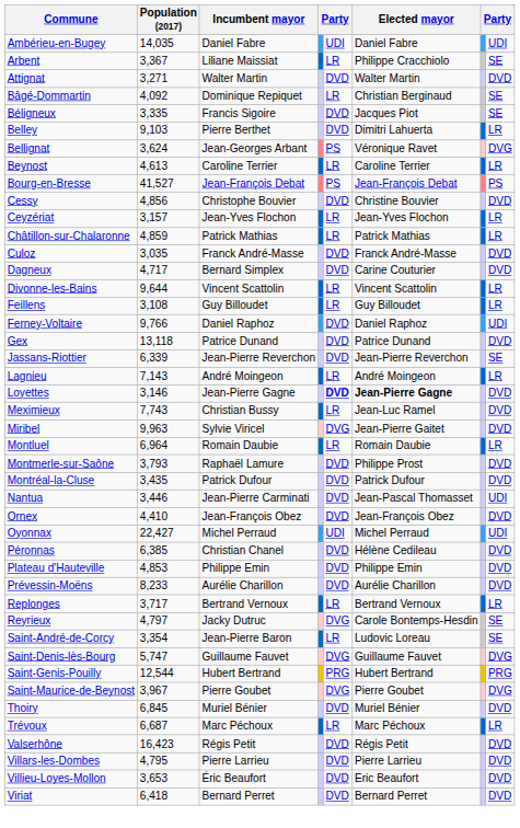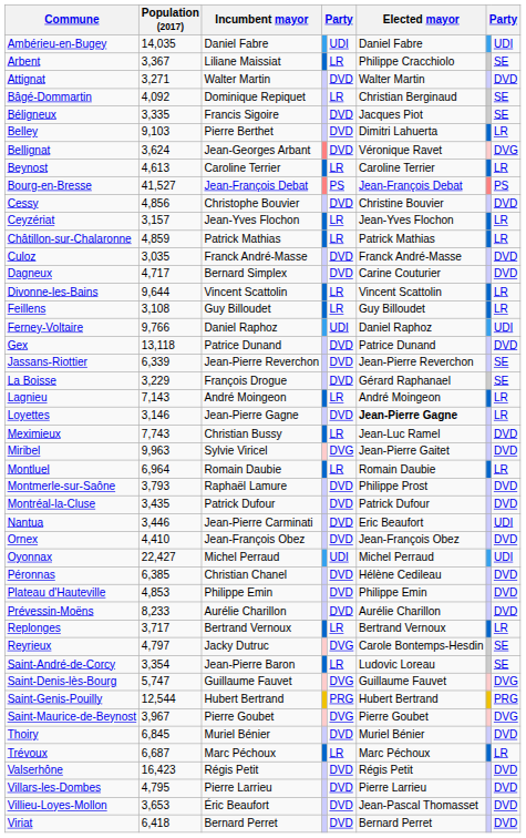Bellignat | column 5: PS -> DVD
Ferney-Voltaire | column 5: DVD -> UDI
+ row: La Boisse | 3,229 | François Drogue | DVD | Gérard Raphanael | SE
Loyettes | column 5: bold -> normal
Loyettes | column 8: DVD -> LR
Nantua | Elected mayor: Jean-Pascal Thomasset -> Eric Beaufort
Villieu-Loyes-Mollon | Elected mayor: Eric Beaufort -> Jean-Pascal Thomasset
